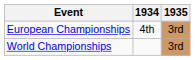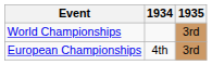rows swapped: World Championships <-> European Championships
